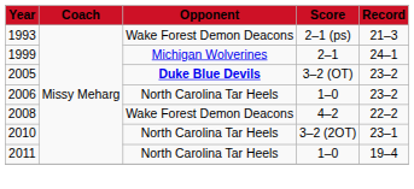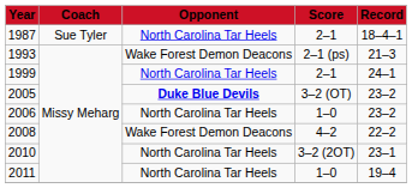+ row: 1987 | Sue Tyler | North Carolina Tar Heels | 2–1 | 18–4–1
1999 | column 3: Michigan Wolverines -> North Carolina Tar Heels
